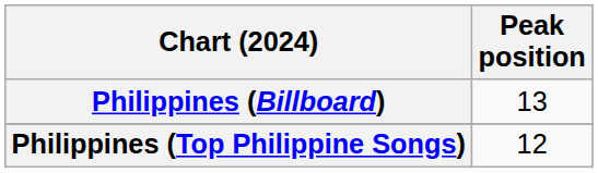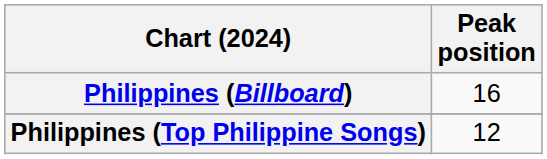Philippines (Billboard) | Peak position: 13 -> 16
